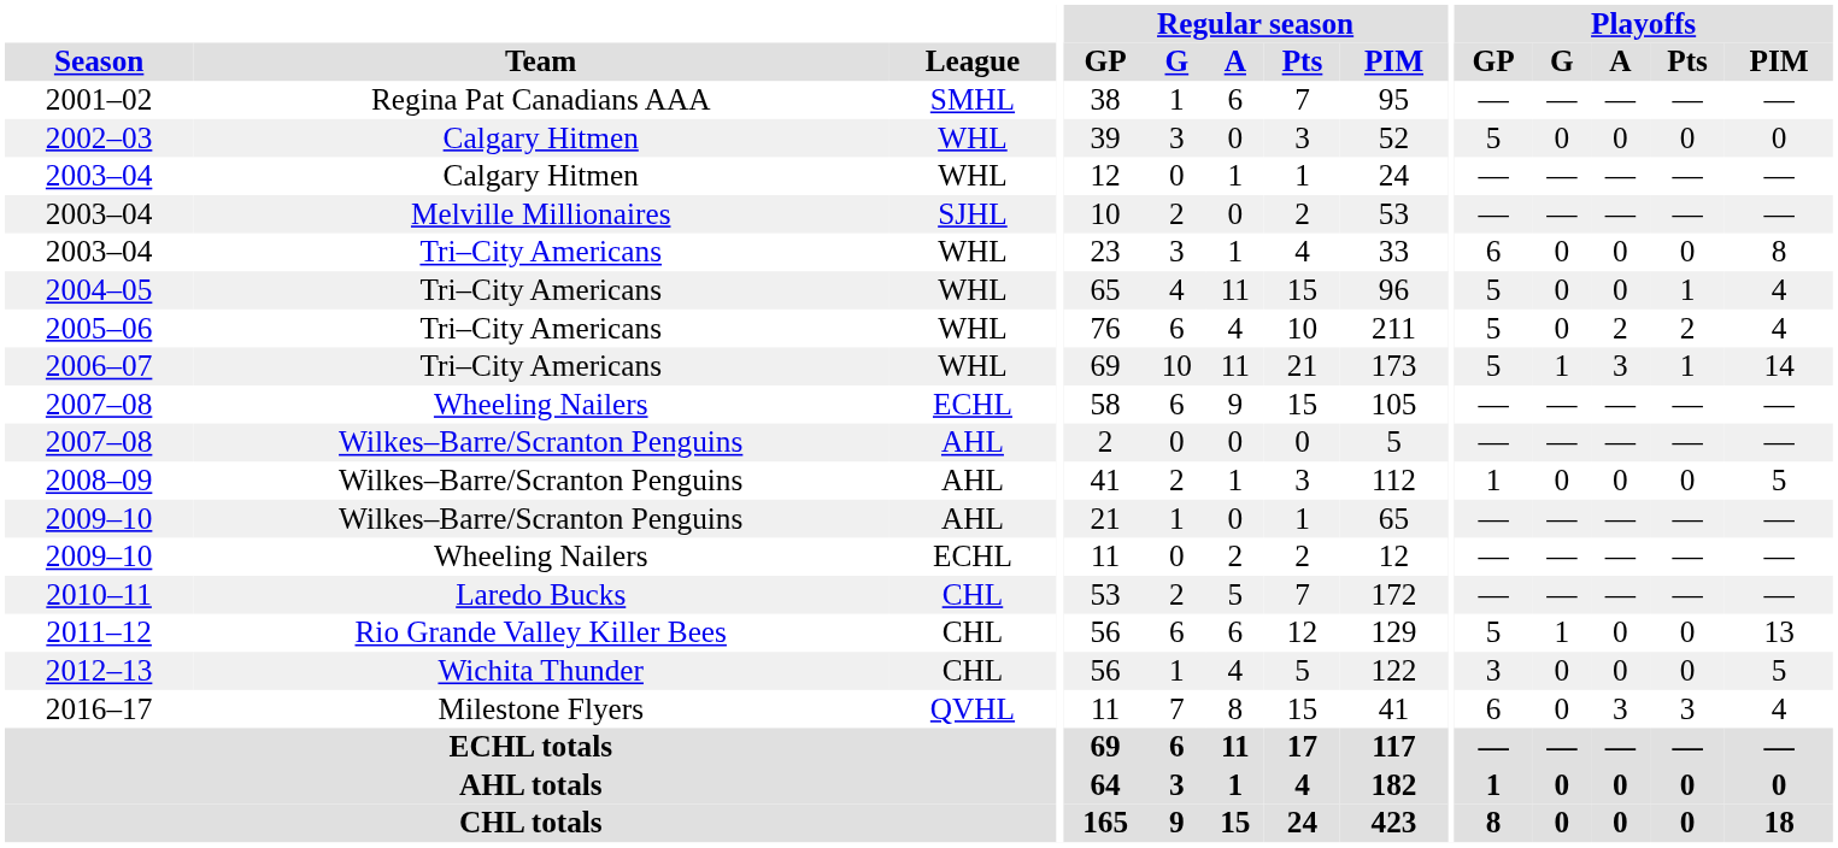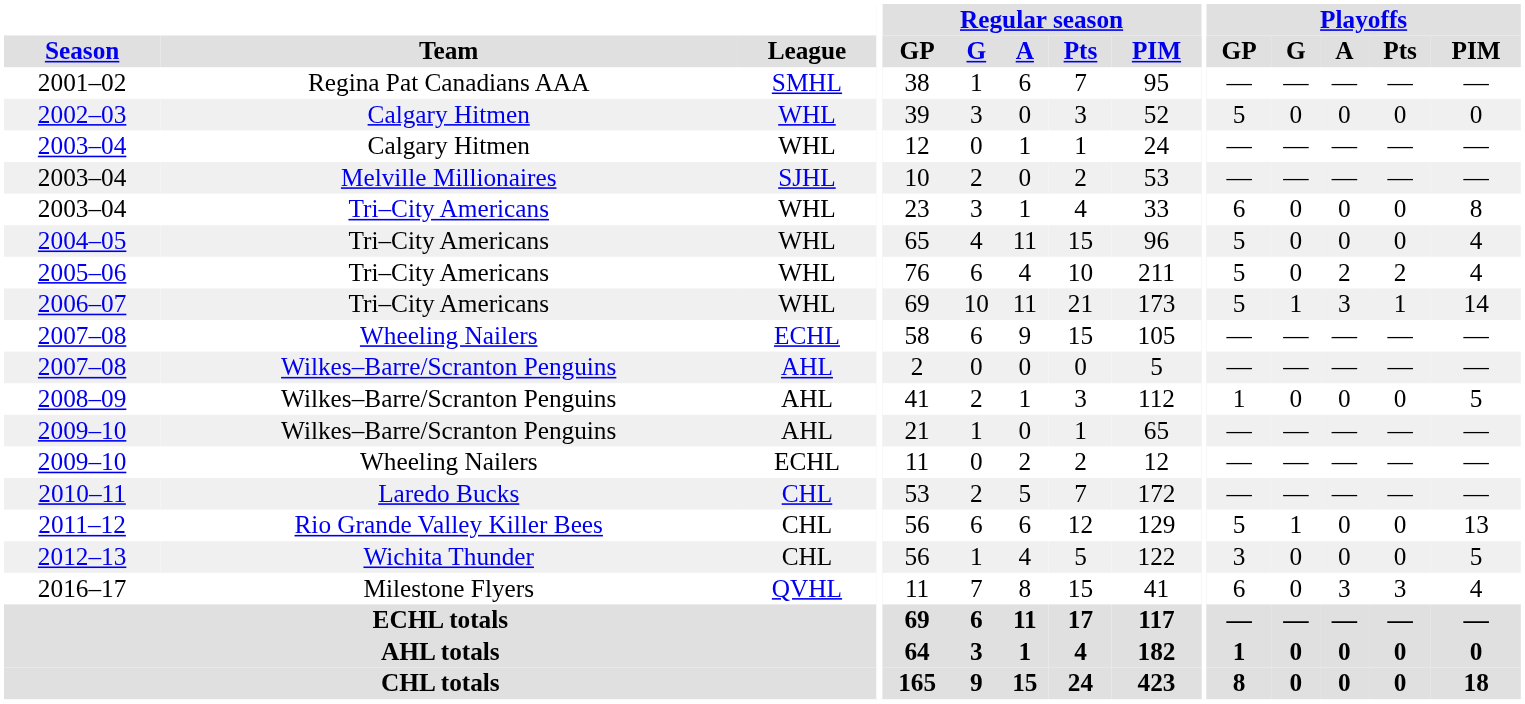2004–05 | Playoffs / Pts: 1 -> 0
